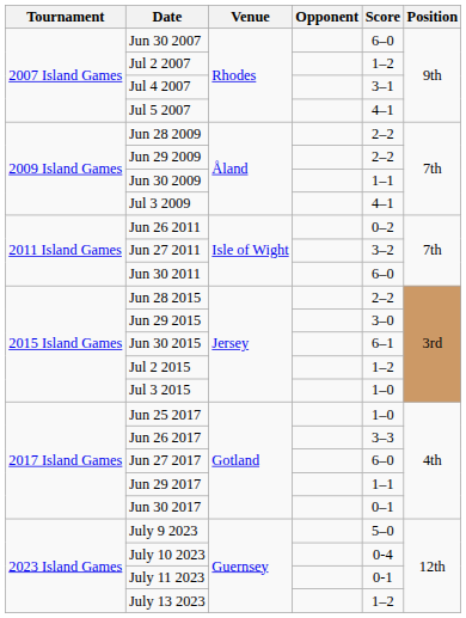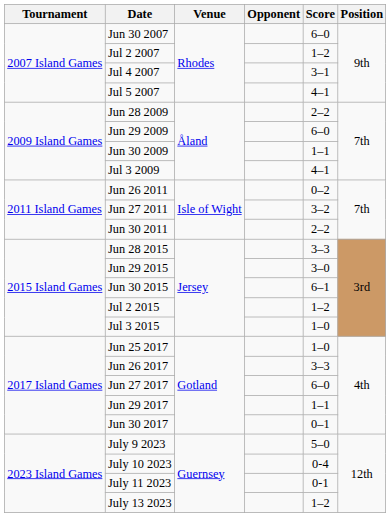Jun 29 2009 | Score: 2–2 -> 6–0
Jun 30 2011 | Score: 6–0 -> 2–2
Jun 28 2015 | Score: 2–2 -> 3–3
